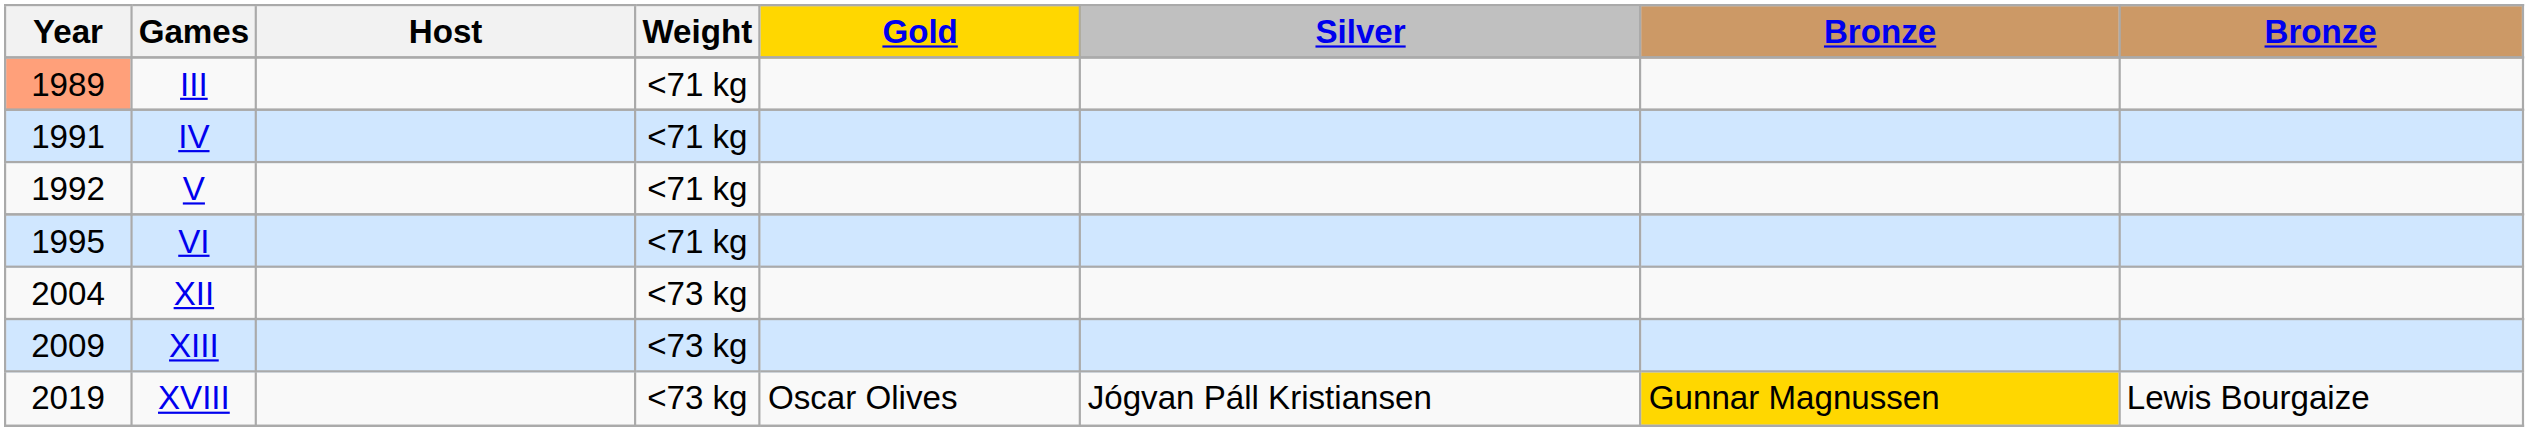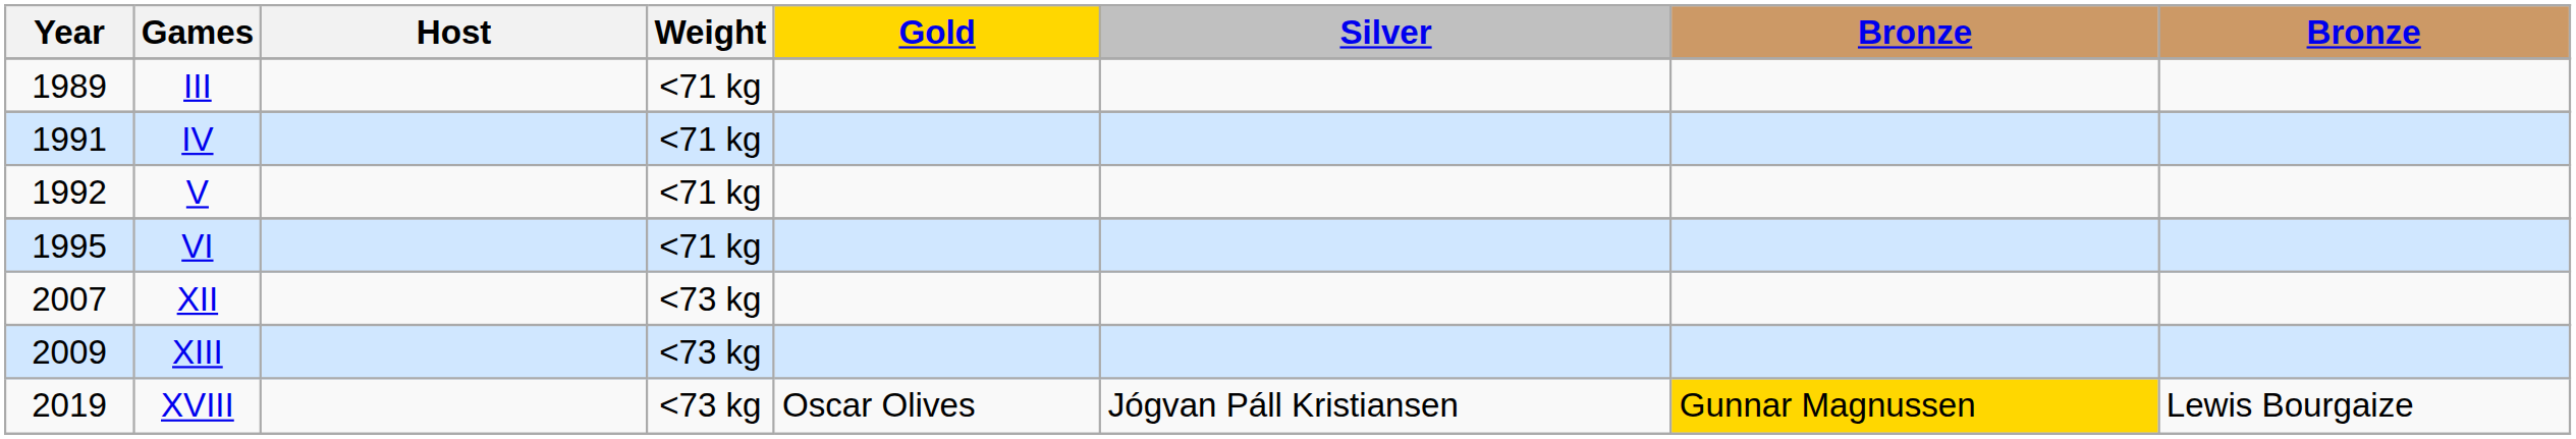III | Year: lightsalmon background -> no background
XII | Year: 2004 -> 2007
